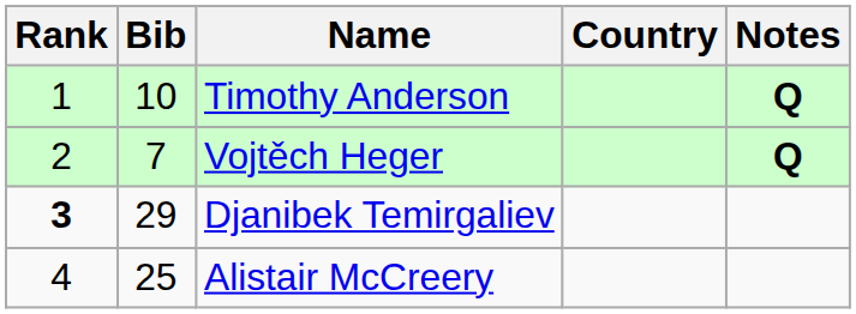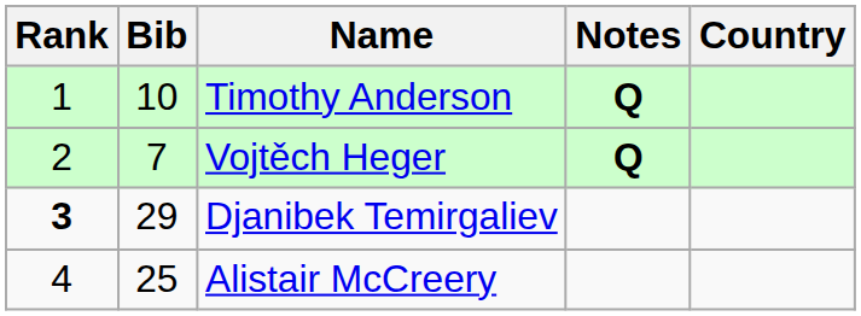columns swapped: Country <-> Notes
